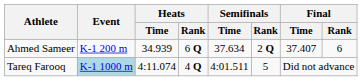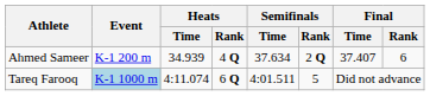Ahmed Sameer | Heats / Rank: 6 Q -> 4 Q
Tareq Farooq | Heats / Rank: 4 Q -> 6 Q
